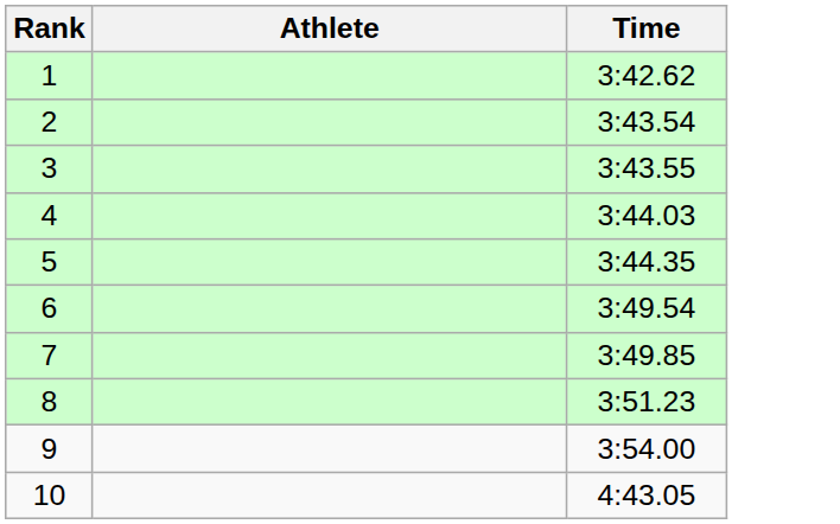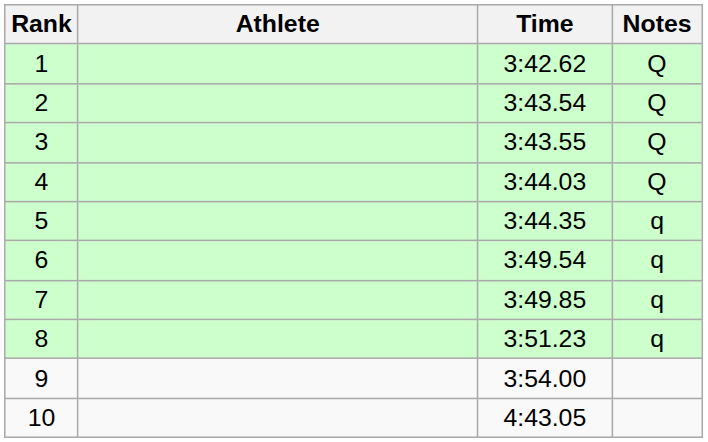+ column: Notes | Q | Q | Q | Q | q | q | q | q
